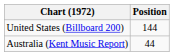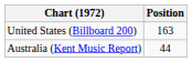United States (Billboard 200) | Position: 144 -> 163
